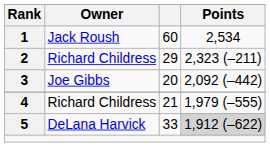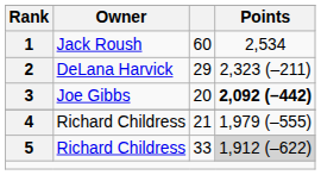2 | Owner: Richard Childress -> DeLana Harvick
3 | Points: normal -> bold
5 | Owner: DeLana Harvick -> Richard Childress
